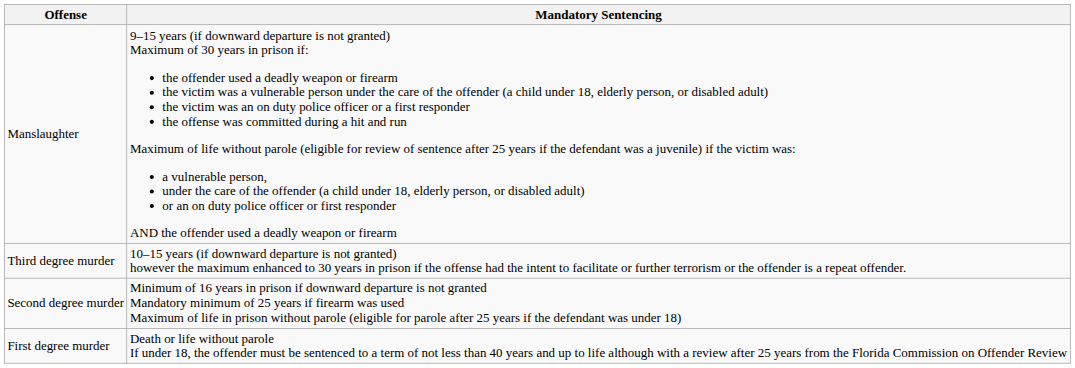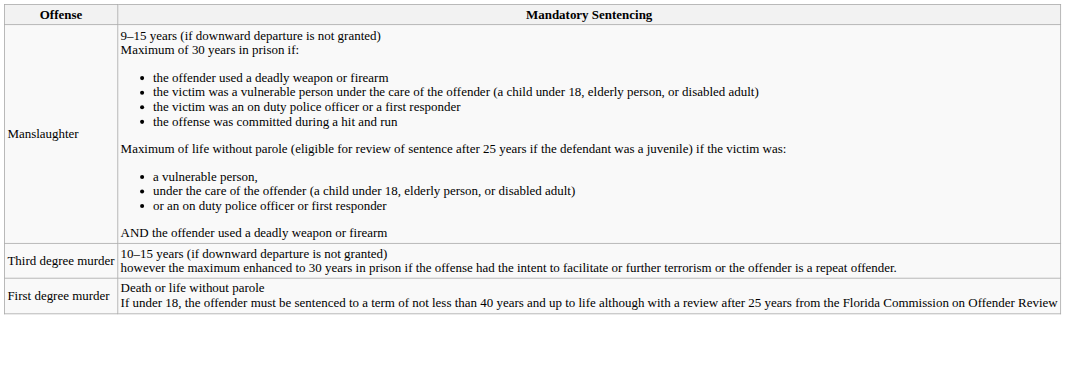- row: Second degree murder | Minimum of 16 years in prison if downward departure is not granted Mandatory minimum of 25 years if firearm was used Maximum of life in prison without parole (eligible for parole after 25 years if the defendant was under 18)
